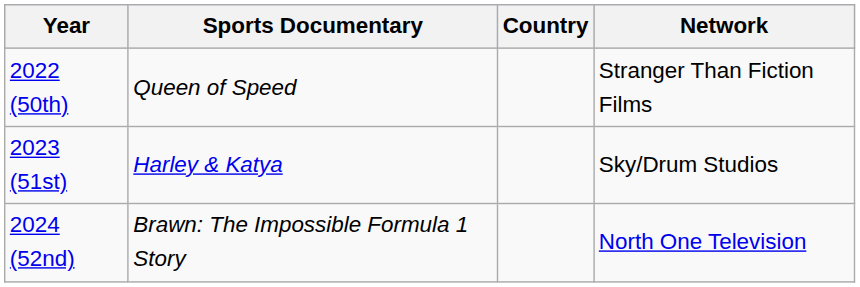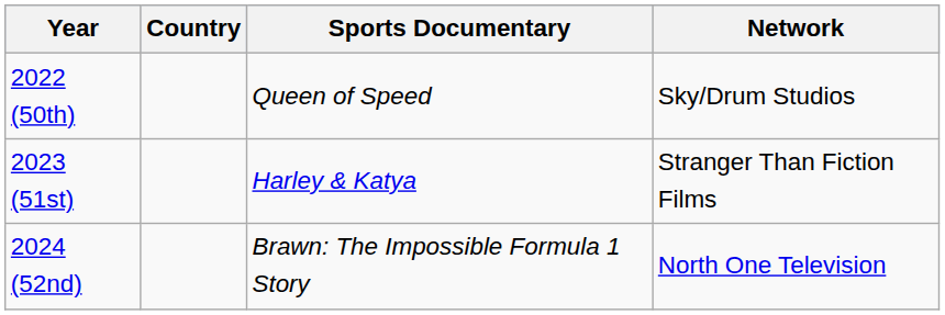columns swapped: Sports Documentary <-> Country
2022 (50th) | Network: Stranger Than Fiction Films -> Sky/Drum Studios
2023 (51st) | Network: Sky/Drum Studios -> Stranger Than Fiction Films
